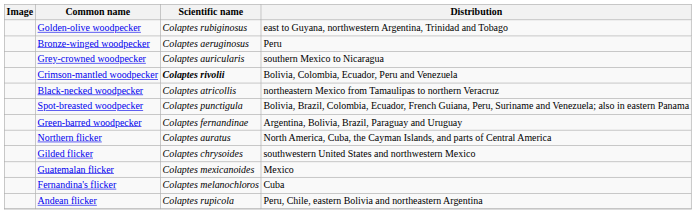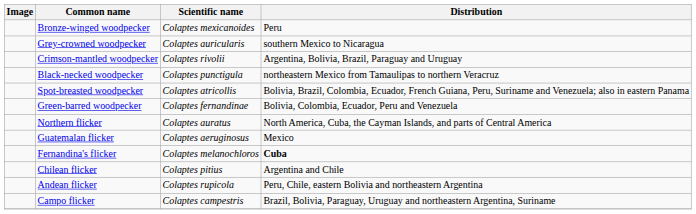- row: Golden-olive woodpecker | Colaptes rubiginosus | east to Guyana, northwestern Argentina, Trinidad and Tobago
Bronze-winged woodpecker | Scientific name: Colaptes aeruginosus -> Colaptes mexicanoides
Crimson-mantled woodpecker | Scientific name: bold -> normal
Crimson-mantled woodpecker | Distribution: Bolivia, Colombia, Ecuador, Peru and Venezuela -> Argentina, Bolivia, Brazil, Paraguay and Uruguay
Black-necked woodpecker | Scientific name: Colaptes atricollis -> Colaptes punctigula
Spot-breasted woodpecker | Scientific name: Colaptes punctigula -> Colaptes atricollis
Green-barred woodpecker | Distribution: Argentina, Bolivia, Brazil, Paraguay and Uruguay -> Bolivia, Colombia, Ecuador, Peru and Venezuela
- row: Gilded flicker | Colaptes chrysoides | southwestern United States and northwestern Mexico
Guatemalan flicker | Scientific name: Colaptes mexicanoides -> Colaptes aeruginosus
Fernandina's flicker | Distribution: normal -> bold
+ row: Chilean flicker | Colaptes pitius | Argentina and Chile
+ row: Campo flicker | Colaptes campestris | Brazil, Bolivia, Paraguay, Uruguay and northeastern Argentina, Suriname
